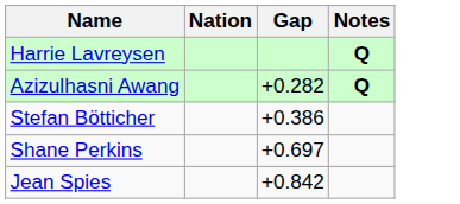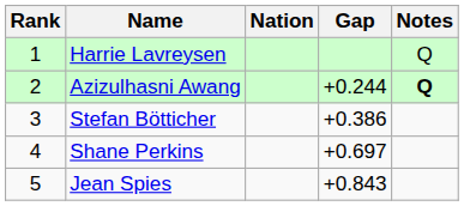+ column: Rank | 1 | 2 | 3 | 4 | 5
Harrie Lavreysen | Notes: bold -> normal
Azizulhasni Awang | Gap: +0.282 -> +0.244
Jean Spies | Gap: +0.842 -> +0.843
